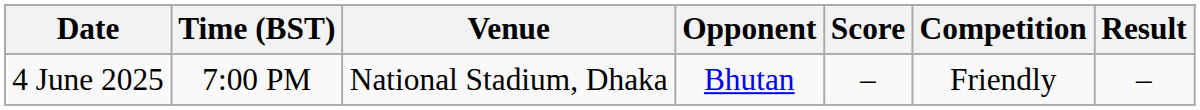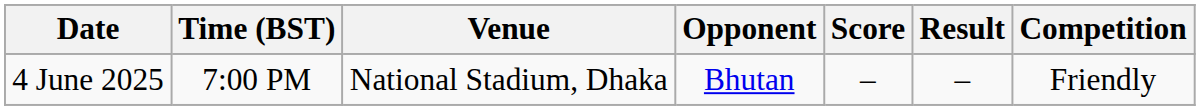columns swapped: Result <-> Competition
